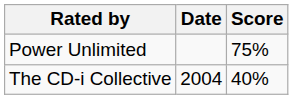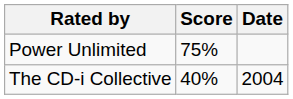columns swapped: Date <-> Score
